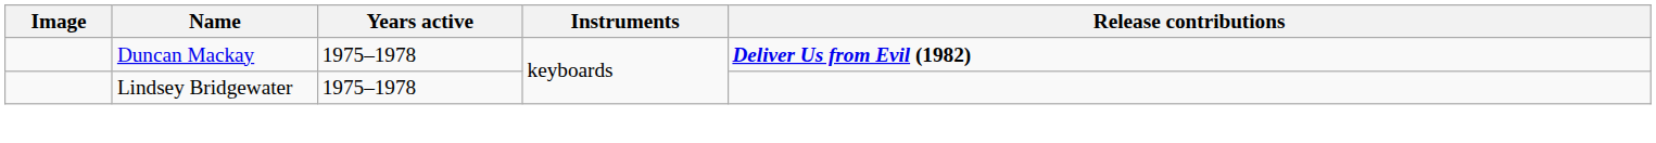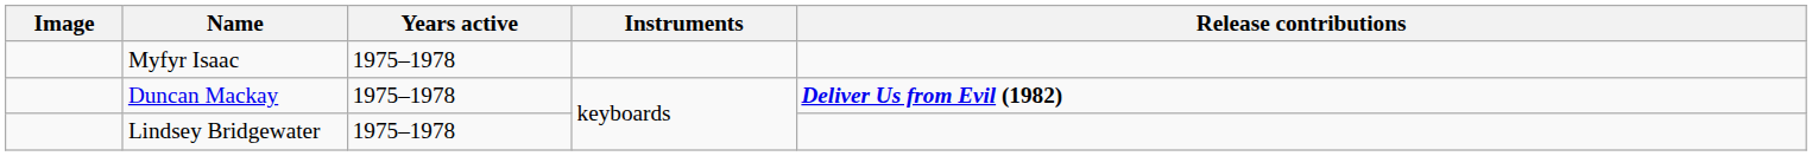+ row: Myfyr Isaac | 1975–1978
